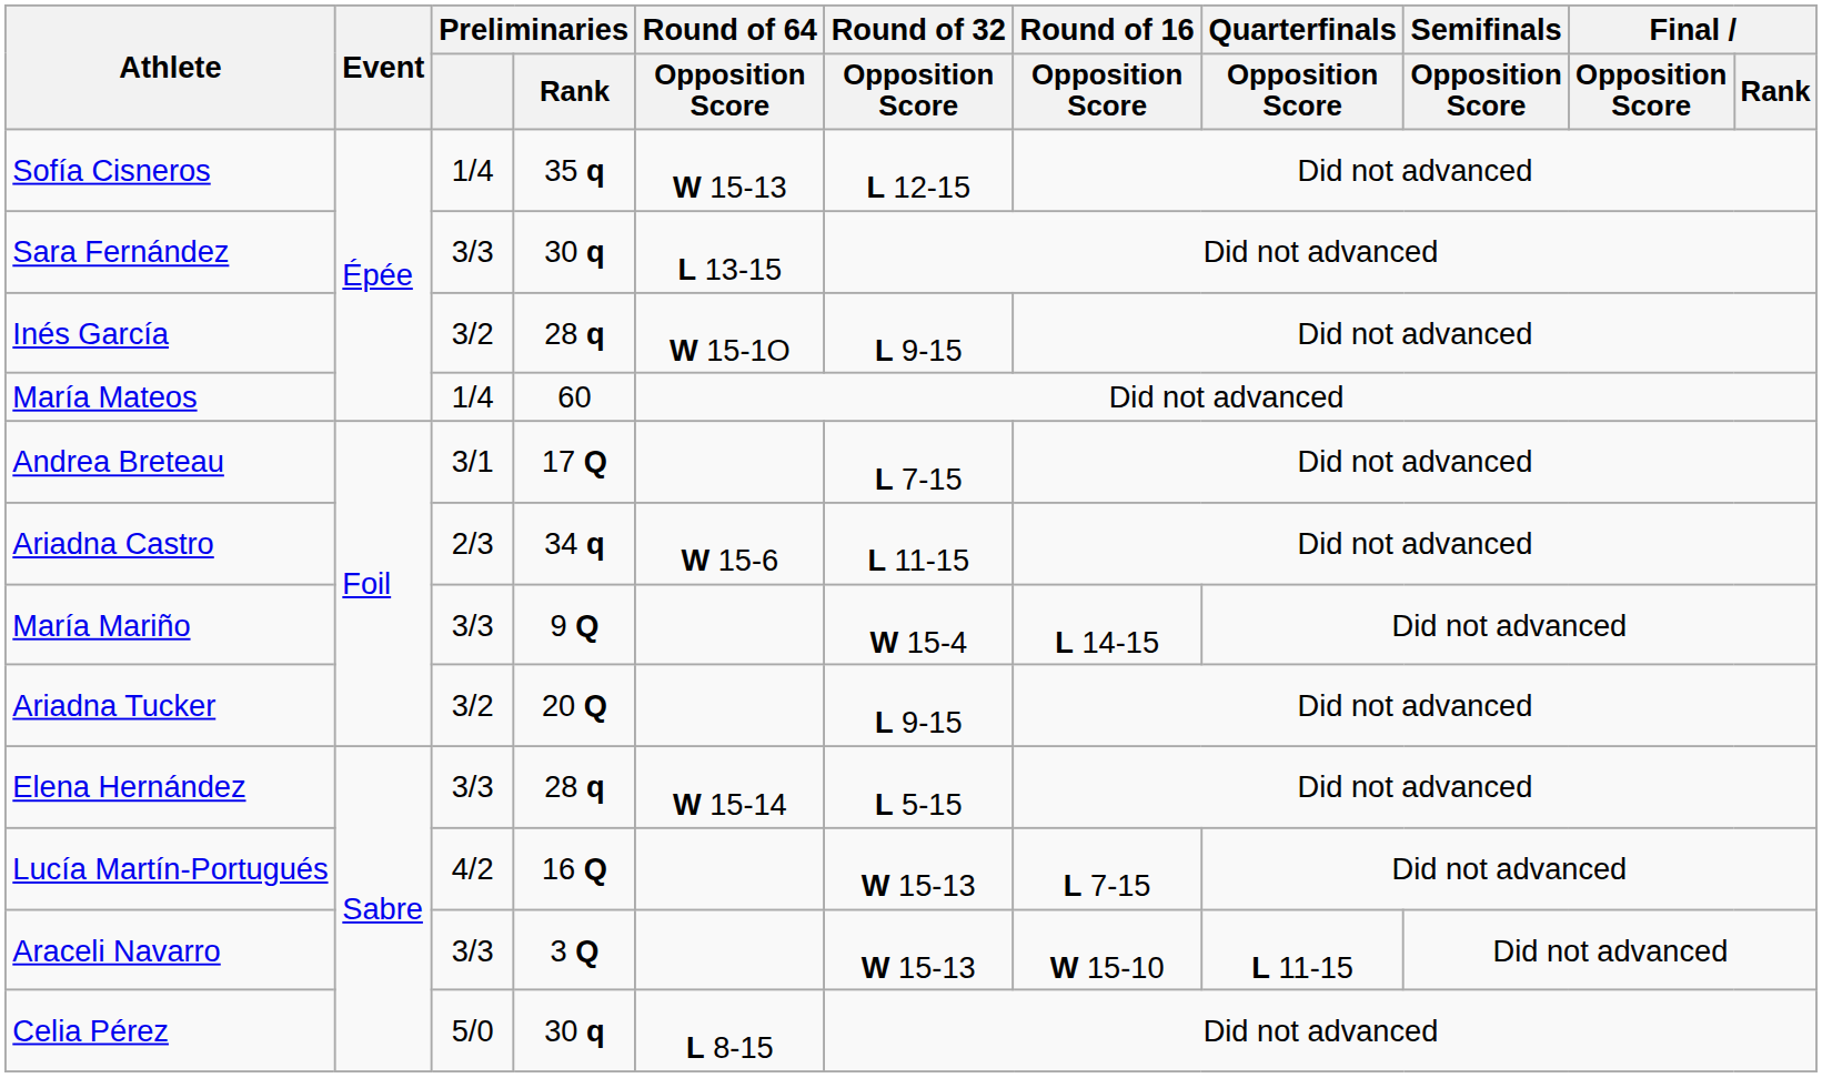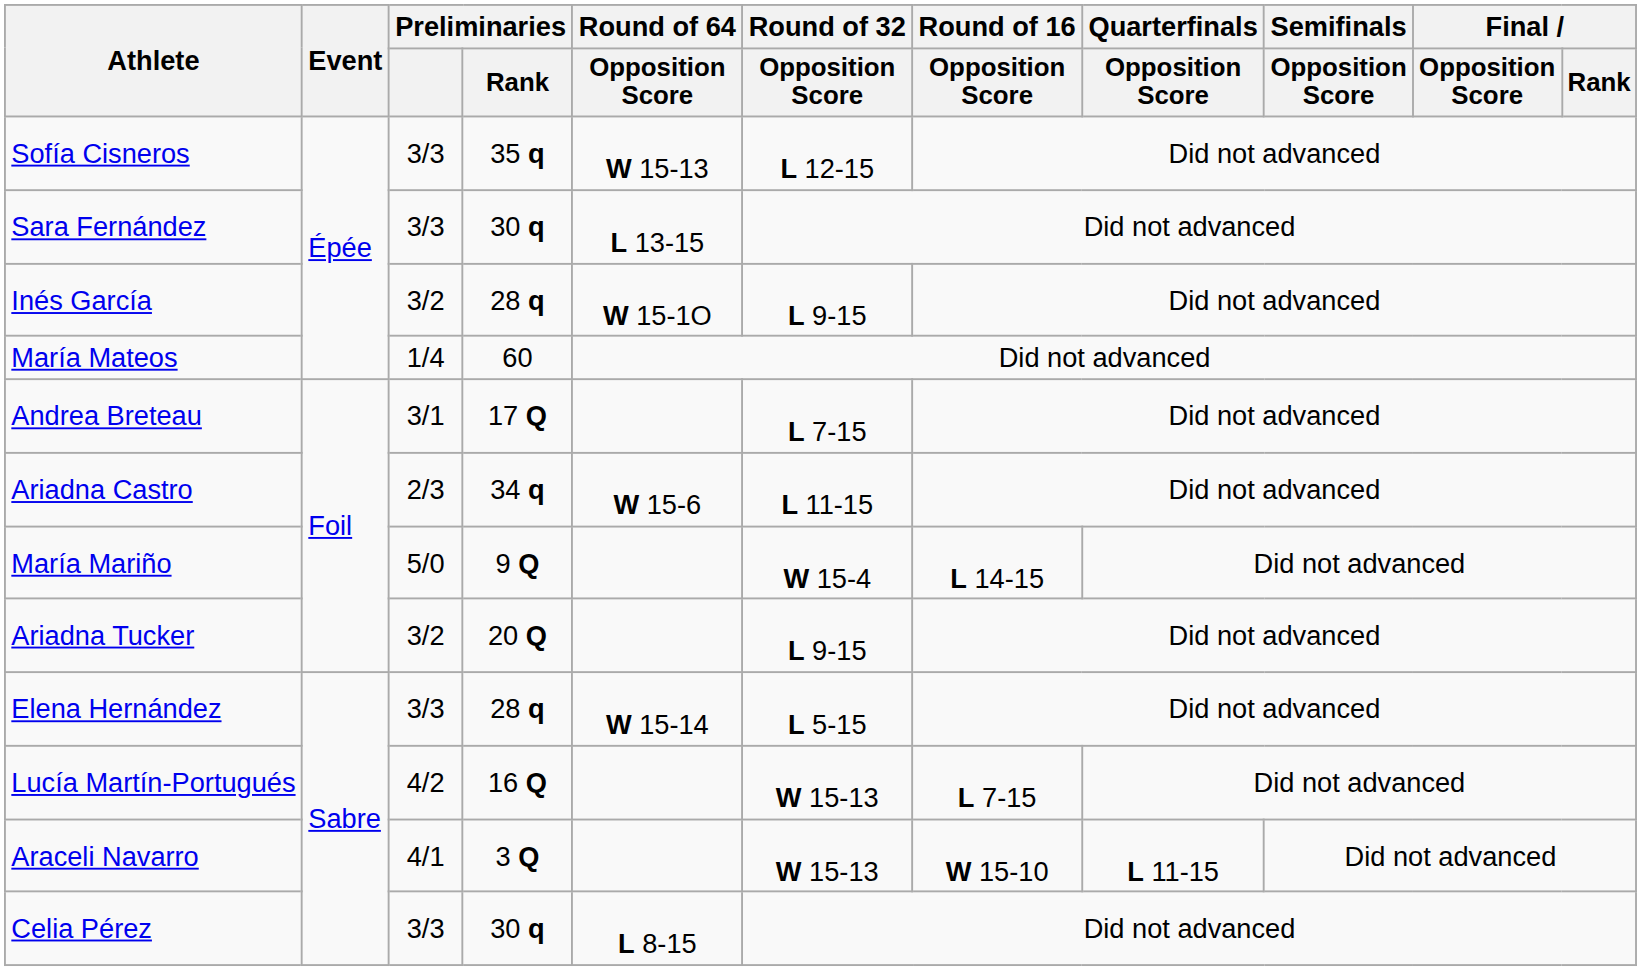Sofía Cisneros | Preliminaries: 1/4 -> 3/3
María Mariño | Preliminaries: 3/3 -> 5/0
Araceli Navarro | Preliminaries: 3/3 -> 4/1
Celia Pérez | Preliminaries: 5/0 -> 3/3
